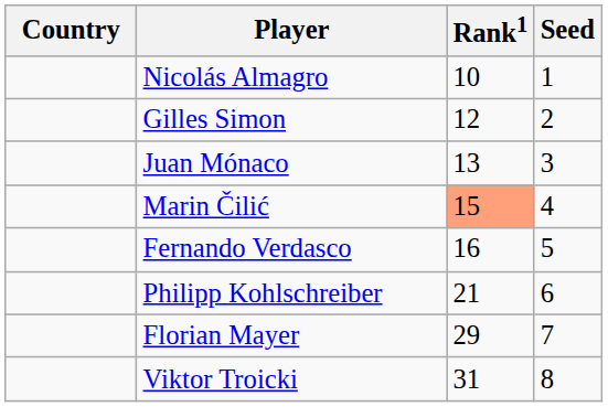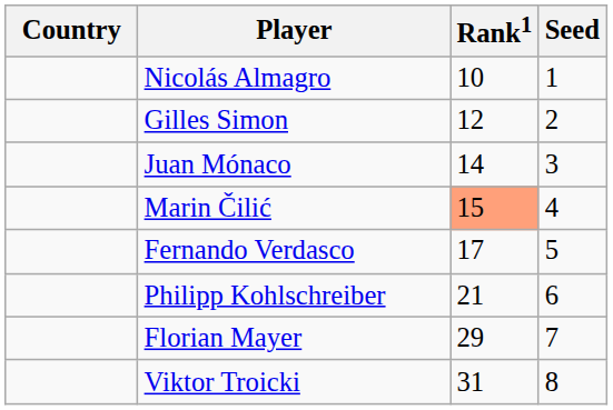Juan Mónaco | Rank1: 13 -> 14
Fernando Verdasco | Rank1: 16 -> 17
